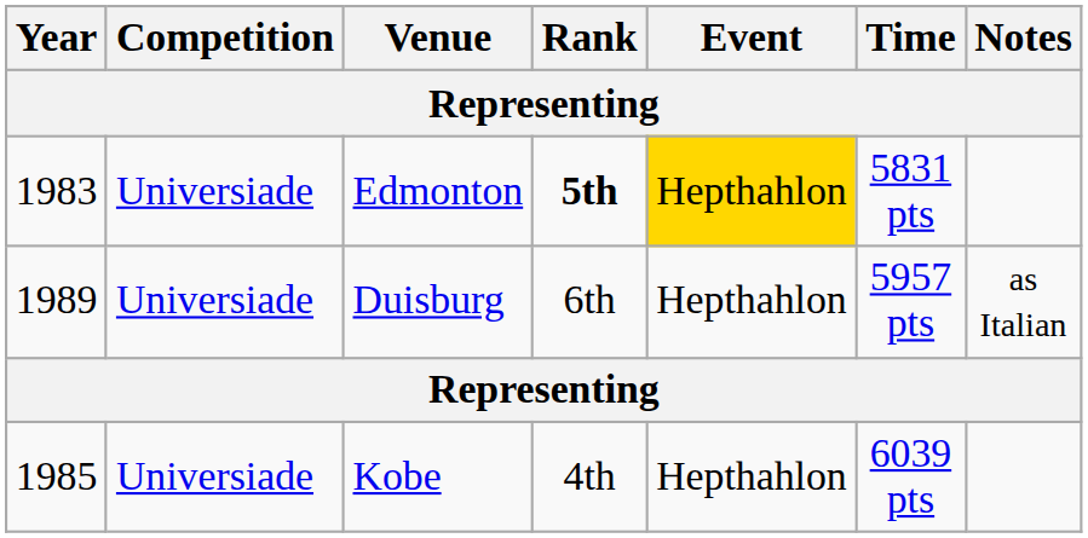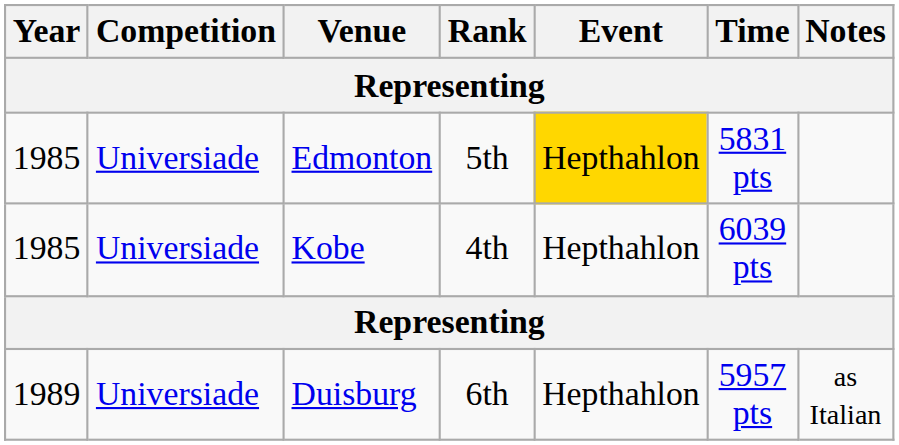Edmonton | Year: 1983 -> 1985
Edmonton | Rank: bold -> normal
rows swapped: Kobe <-> Duisburg
